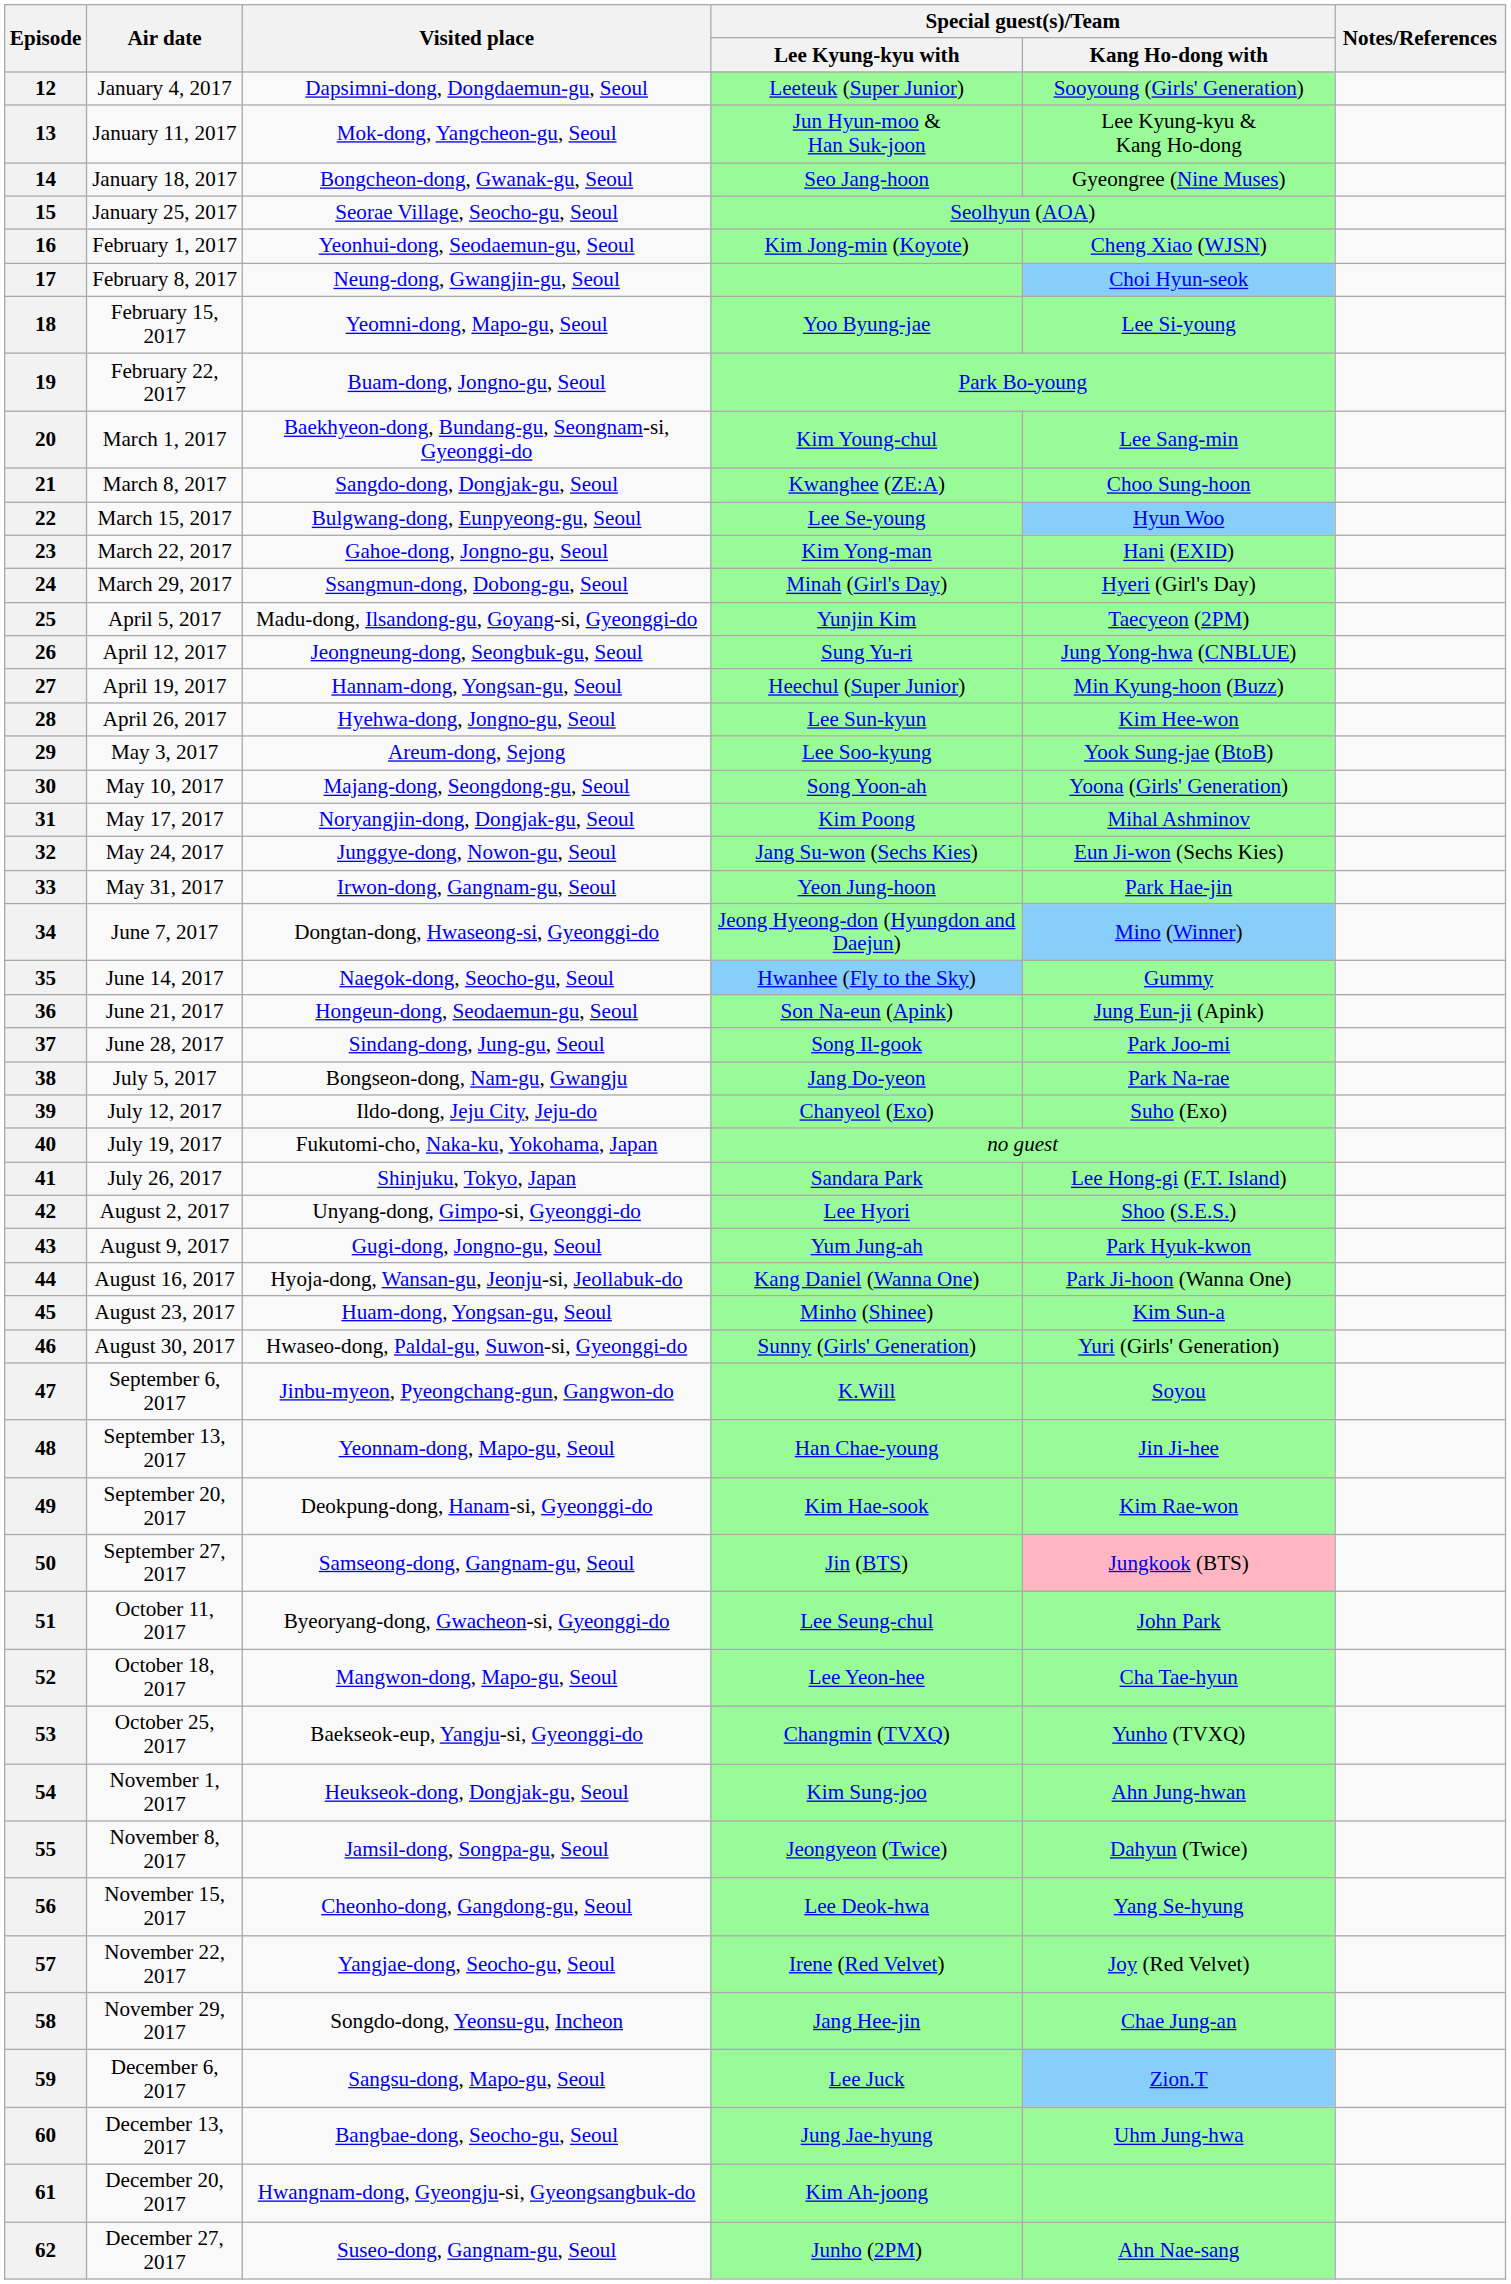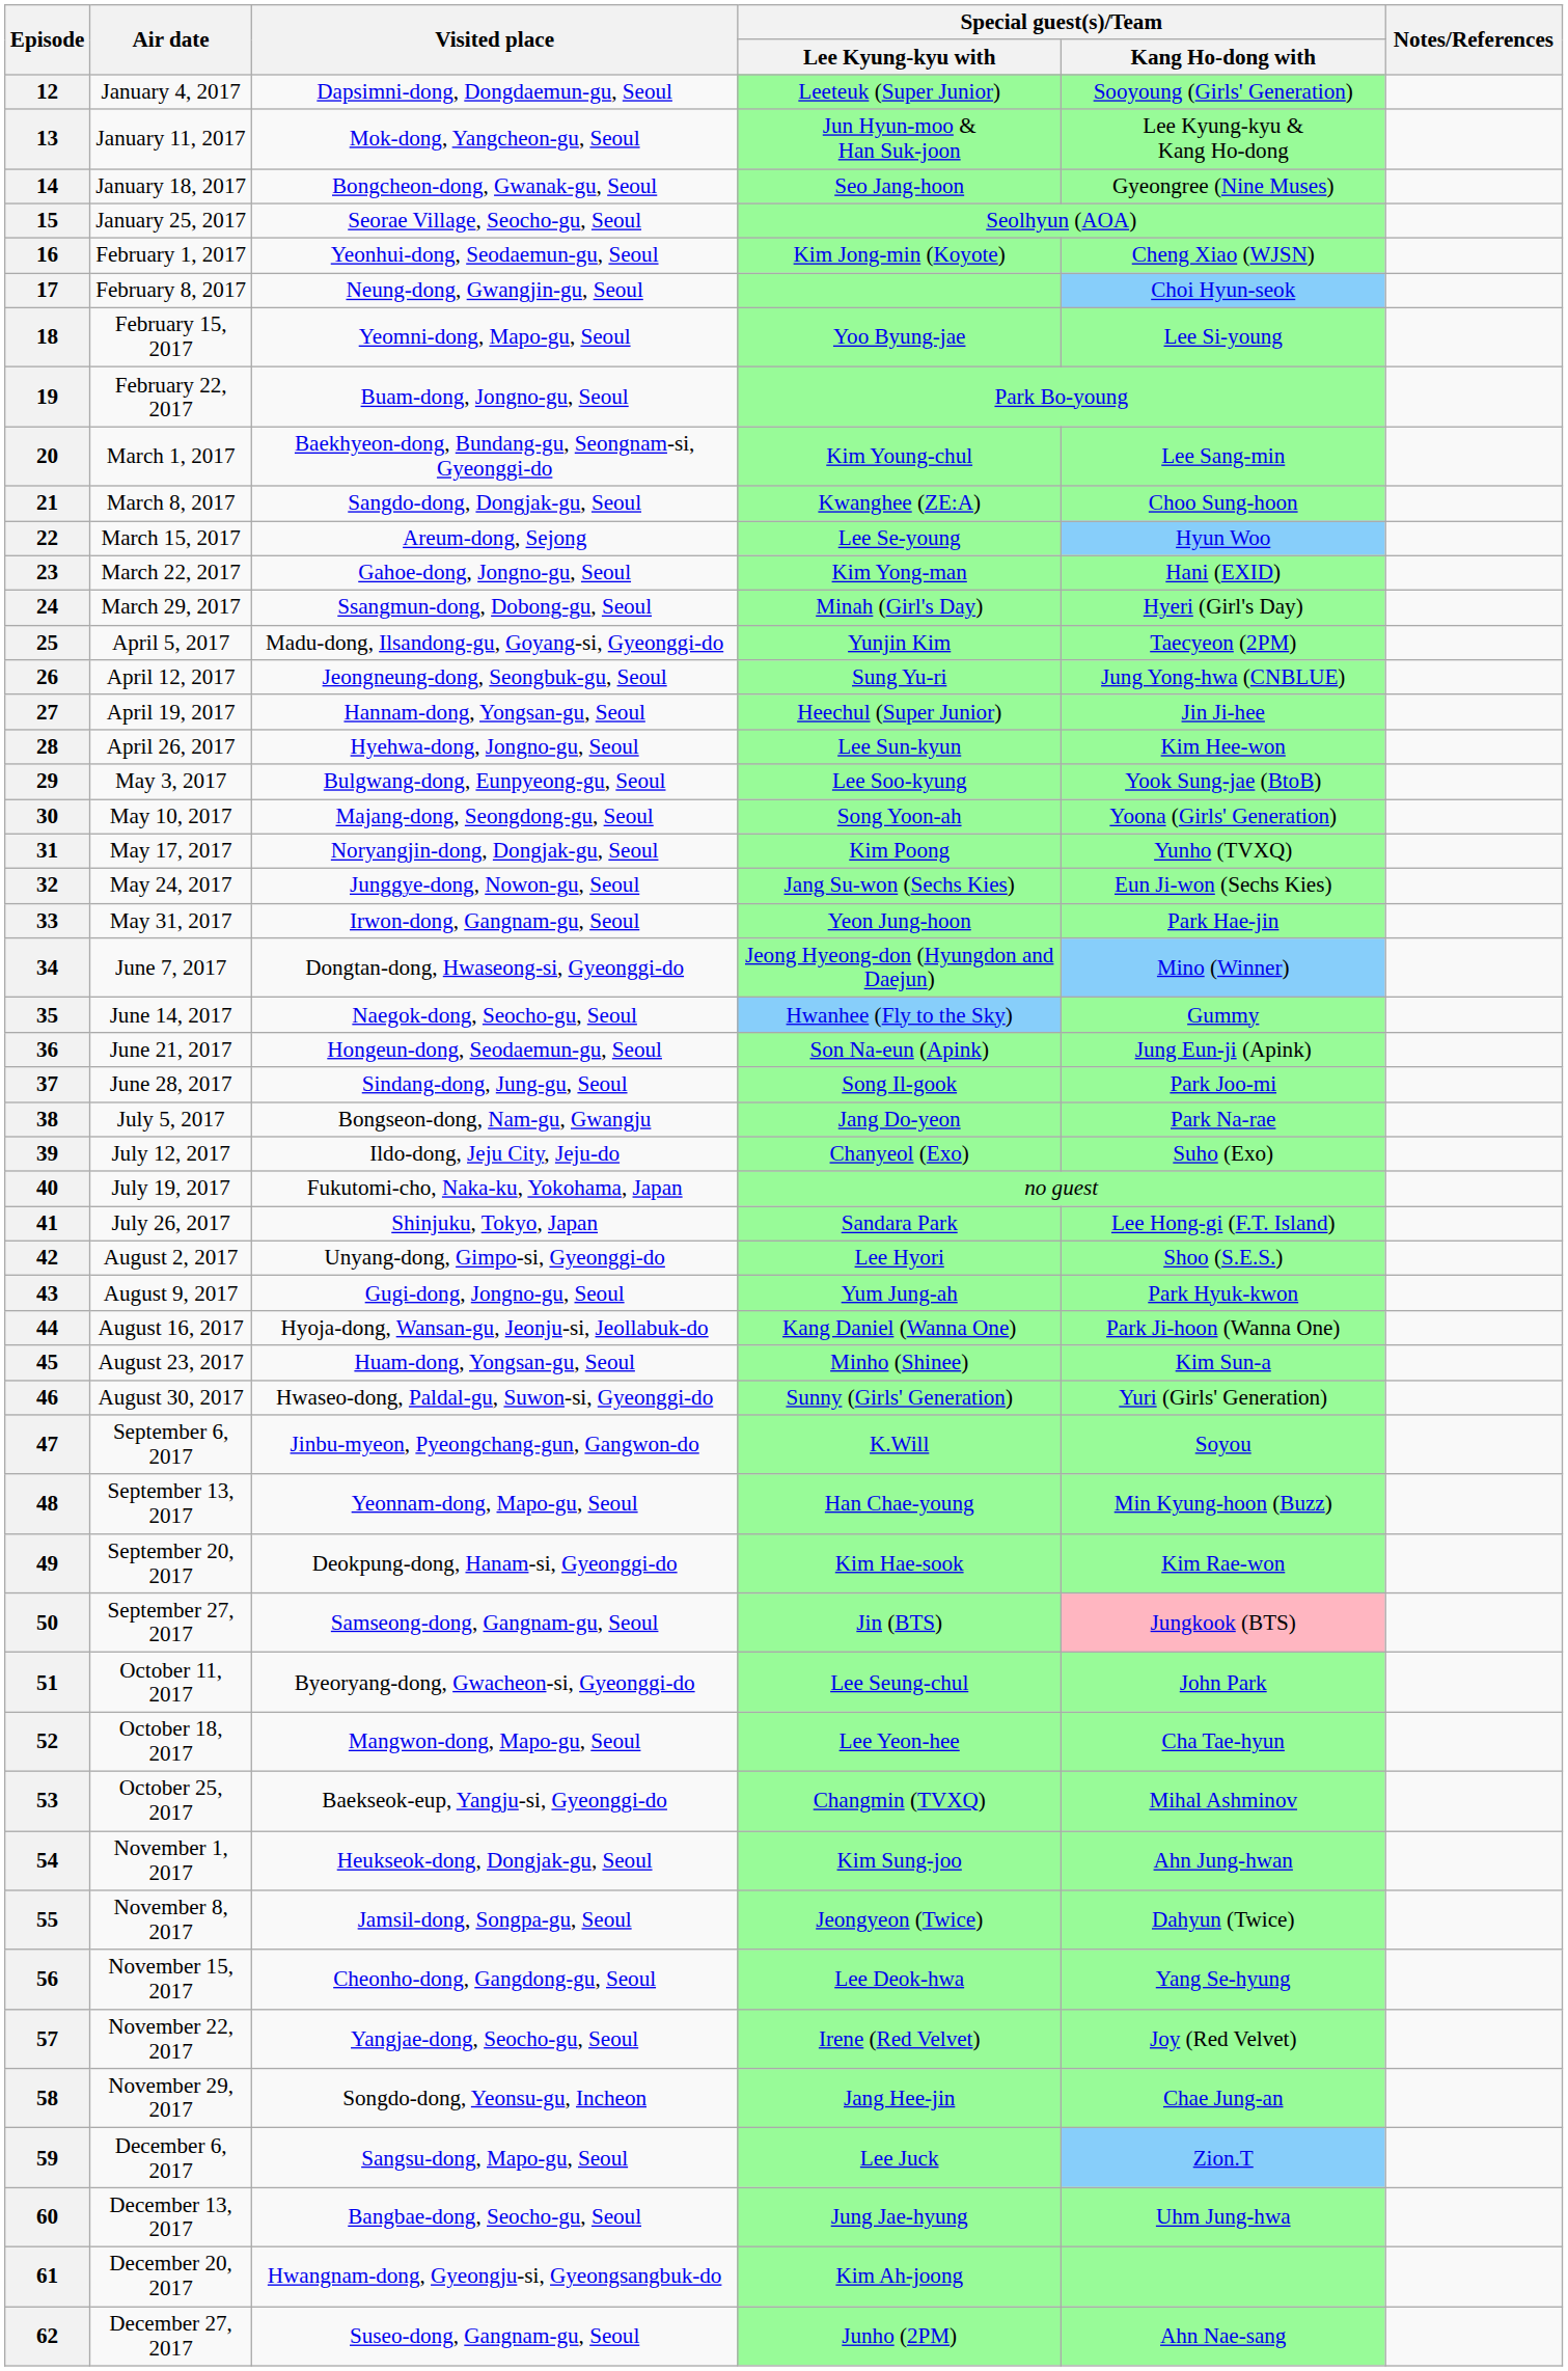22 | Visited place: Bulgwang-dong, Eunpyeong-gu, Seoul -> Areum-dong, Sejong
27 | Special guest(s)/Team / Kang Ho-dong with: Min Kyung-hoon (Buzz) -> Jin Ji-hee
29 | Visited place: Areum-dong, Sejong -> Bulgwang-dong, Eunpyeong-gu, Seoul
31 | Special guest(s)/Team / Kang Ho-dong with: Mihal Ashminov -> Yunho (TVXQ)
48 | Special guest(s)/Team / Kang Ho-dong with: Jin Ji-hee -> Min Kyung-hoon (Buzz)
53 | Special guest(s)/Team / Kang Ho-dong with: Yunho (TVXQ) -> Mihal Ashminov
